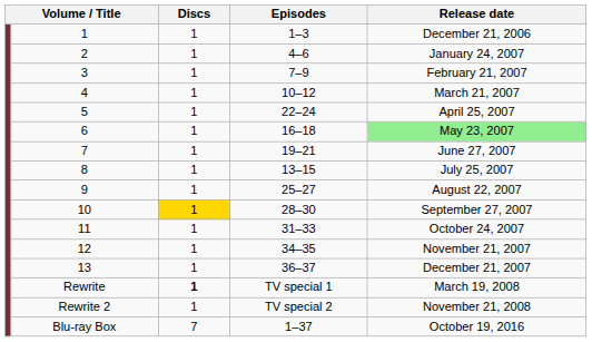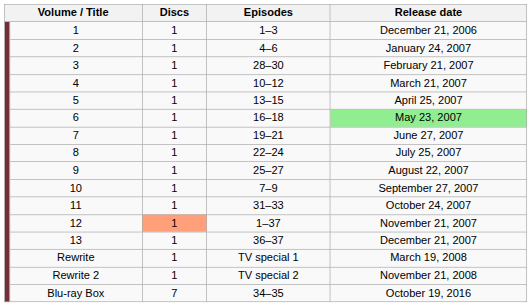3 | Episodes: 7–9 -> 28–30
5 | Episodes: 22–24 -> 13–15
8 | Episodes: 13–15 -> 22–24
10 | Discs: gold background -> no background
10 | Episodes: 28–30 -> 7–9
12 | Discs: no background -> lightsalmon background
12 | Episodes: 34–35 -> 1–37
Rewrite | Discs: bold -> normal
Blu-ray Box | Episodes: 1–37 -> 34–35
